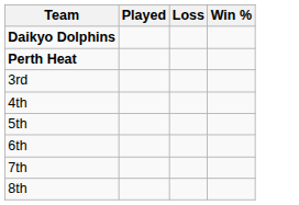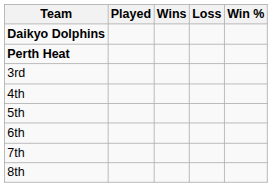+ column: Wins
